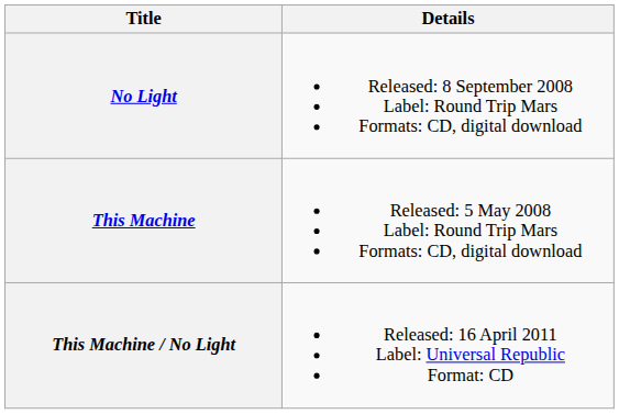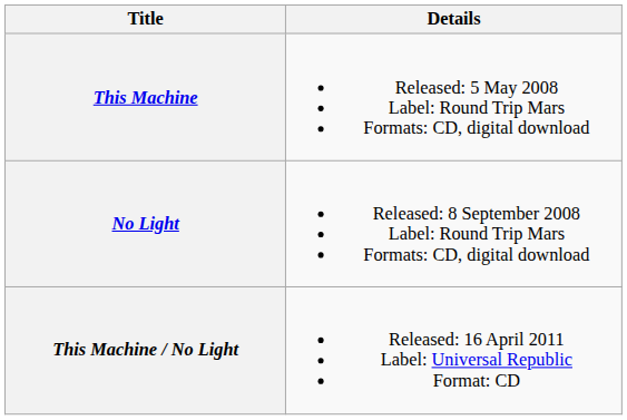rows swapped: This Machine <-> No Light
